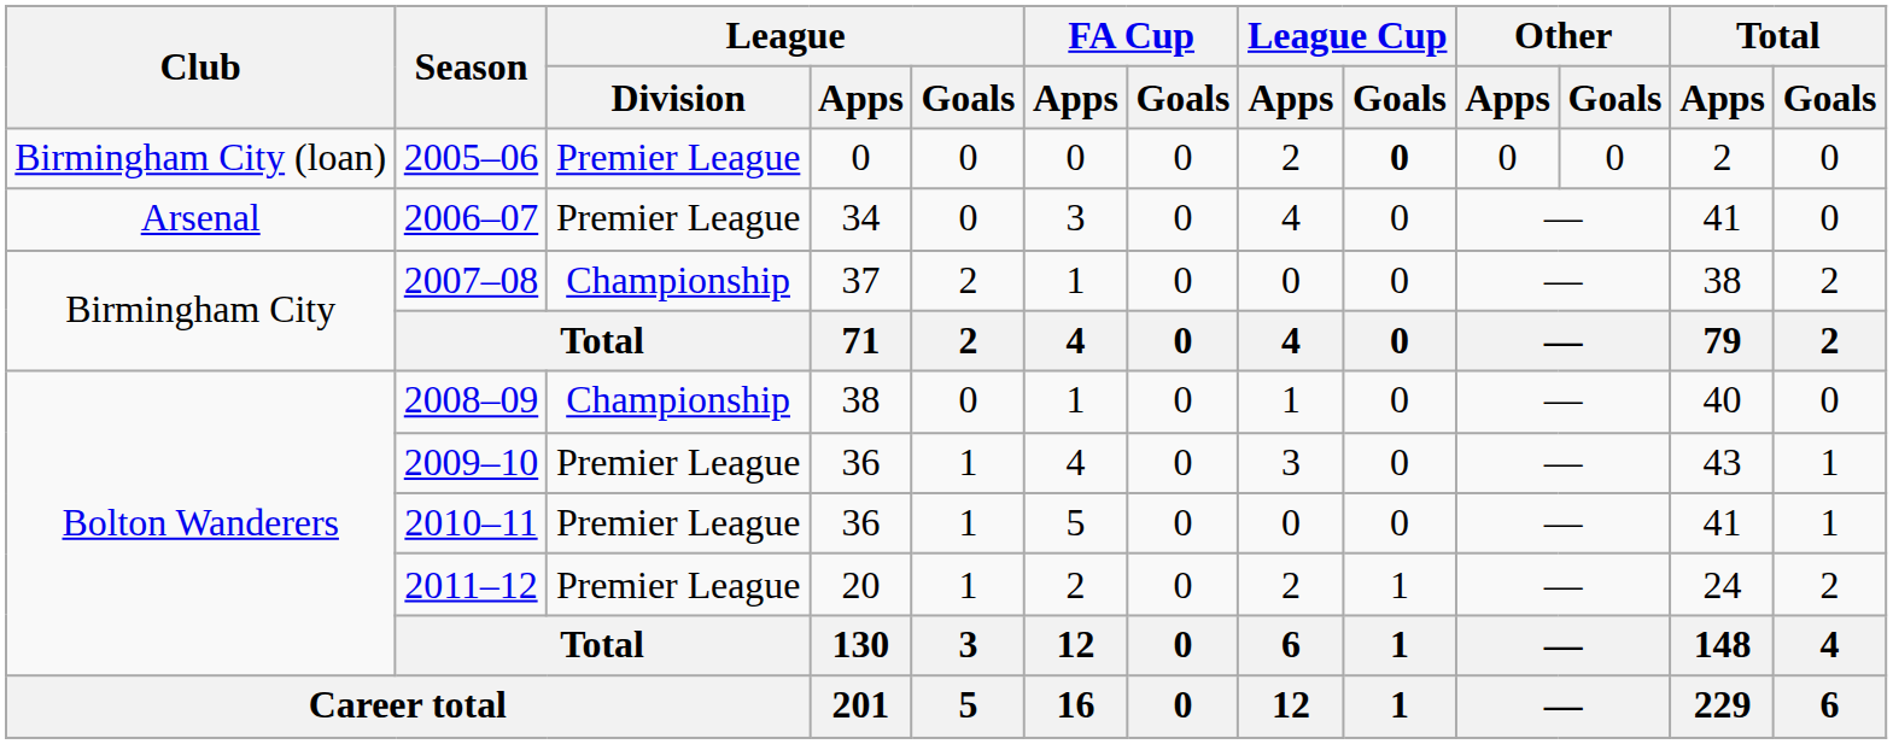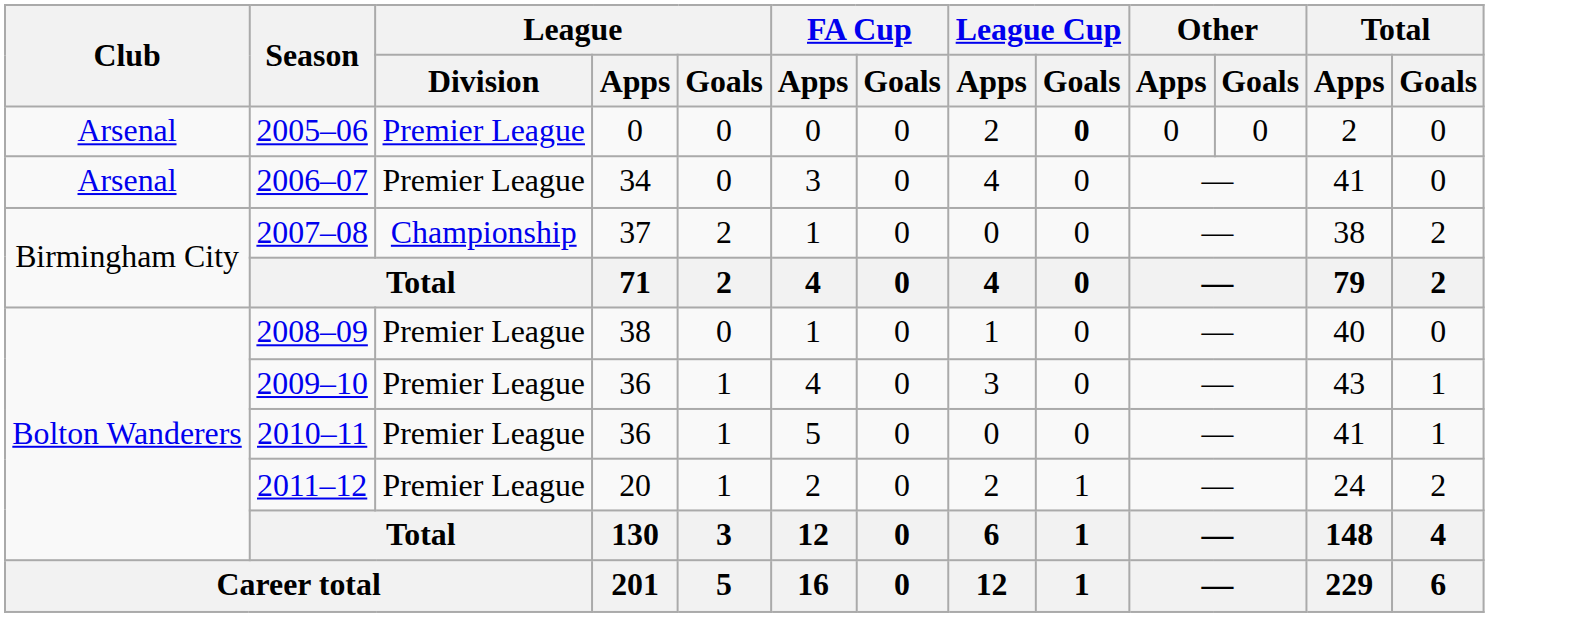2005–06 | Club: Birmingham City (loan) -> Arsenal
2008–09 | League / Division: Championship -> Premier League
